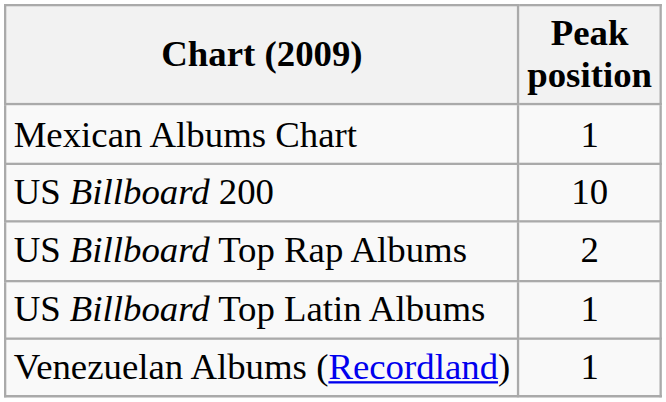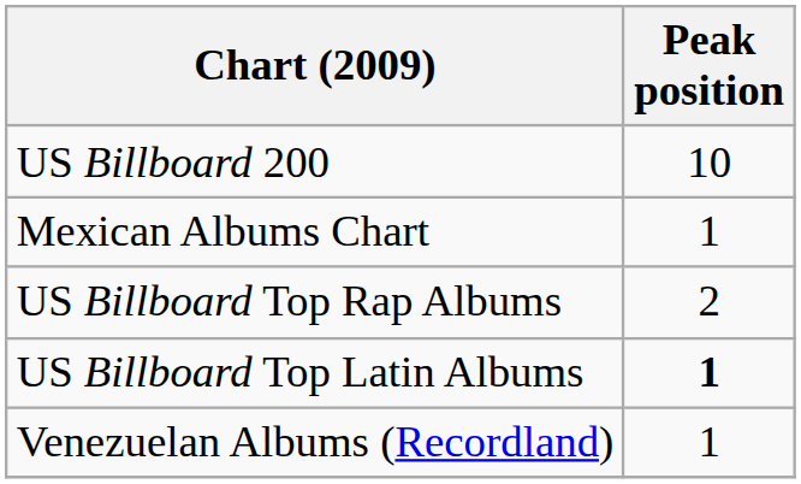rows swapped: Mexican Albums Chart <-> US Billboard 200
US Billboard Top Latin Albums | Peak position: normal -> bold
